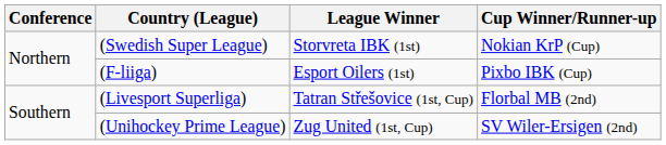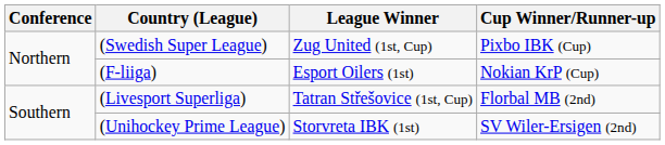(Swedish Super League) | League Winner: Storvreta IBK (1st) -> Zug United (1st, Cup)
(Swedish Super League) | Cup Winner/Runner-up: Nokian KrP (Cup) -> Pixbo IBK (Cup)
(F-liiga) | Cup Winner/Runner-up: Pixbo IBK (Cup) -> Nokian KrP (Cup)
(Unihockey Prime League) | League Winner: Zug United (1st, Cup) -> Storvreta IBK (1st)
